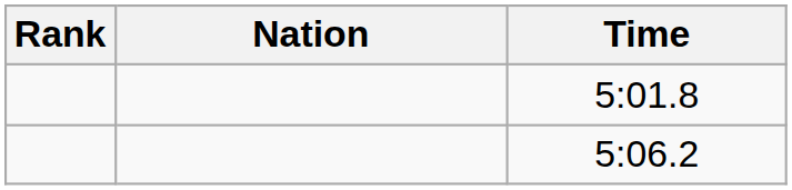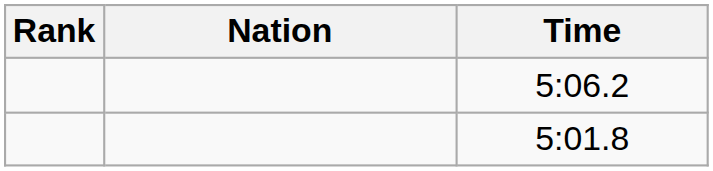rows swapped: 5:01.8 <-> 5:06.2
